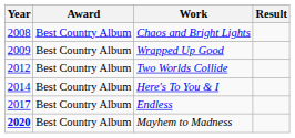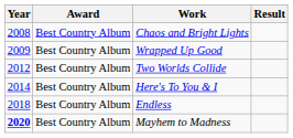Endless | Year: 2017 -> 2018
